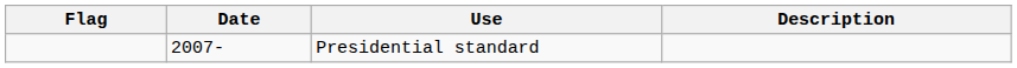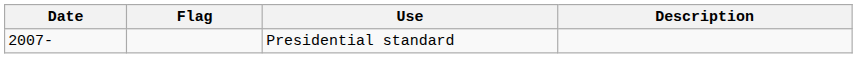columns swapped: Flag <-> Date
